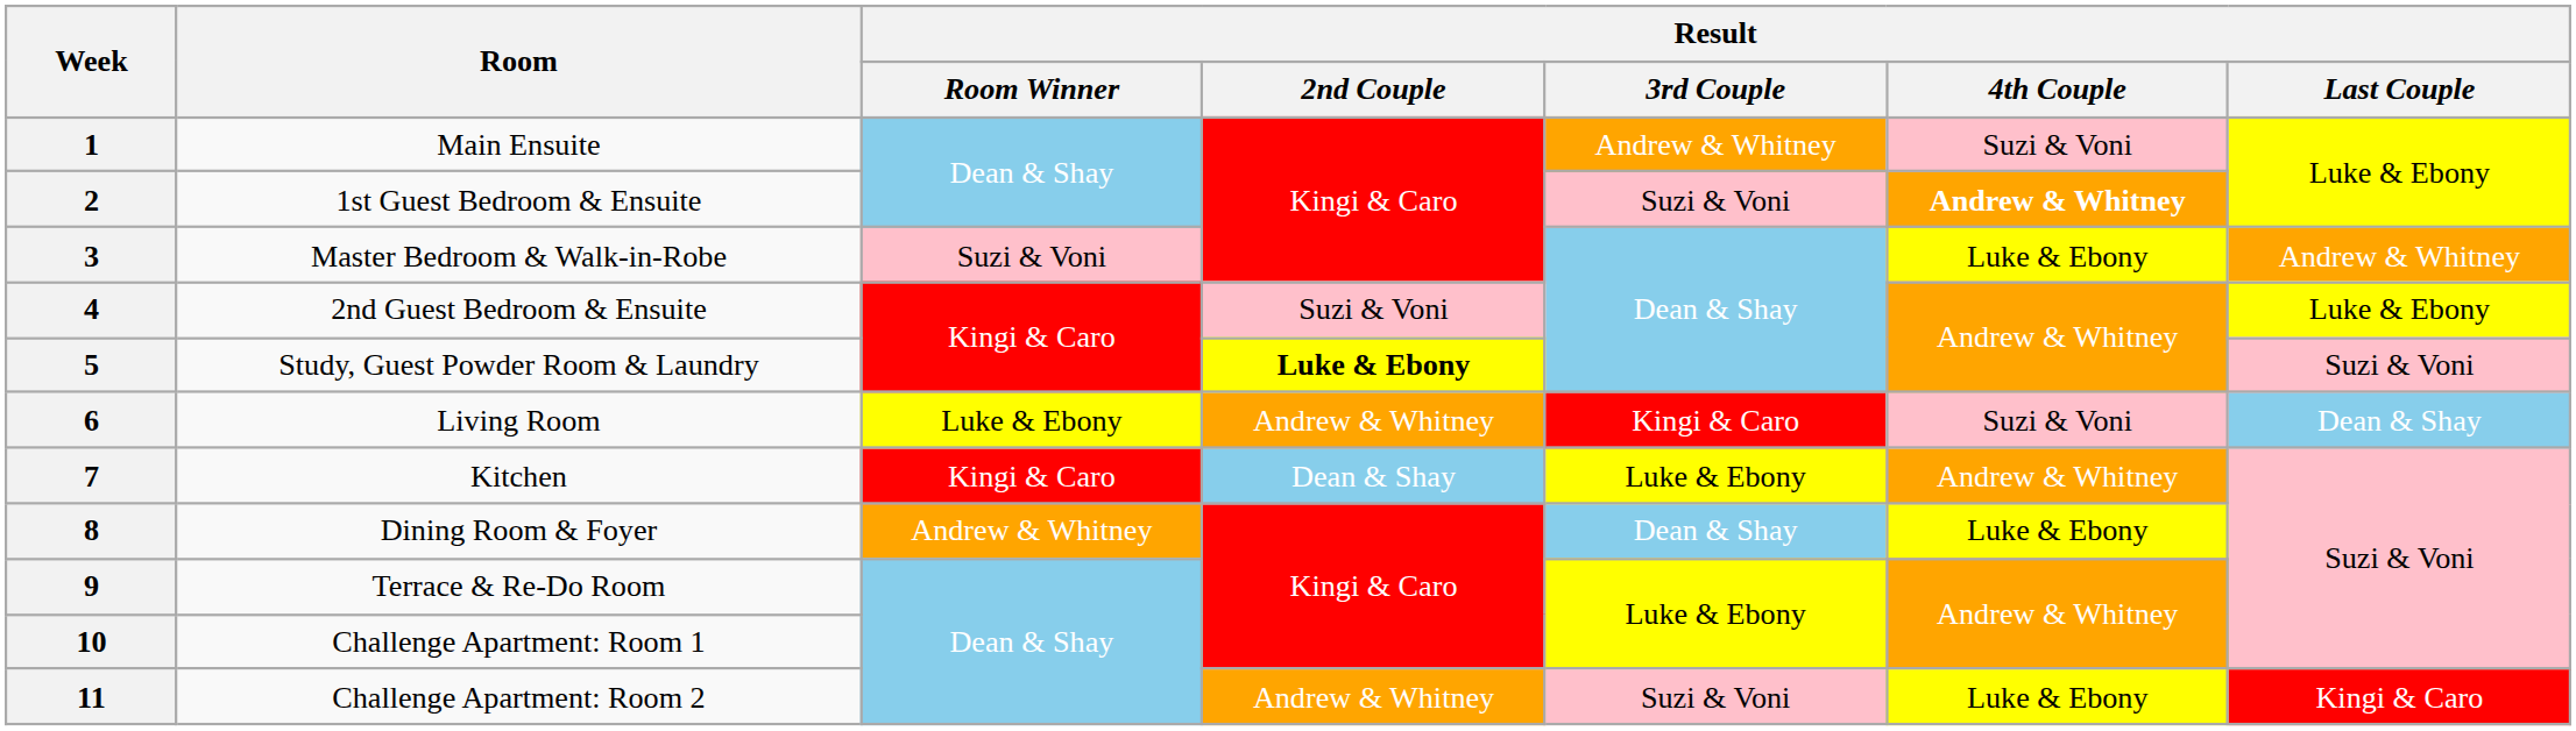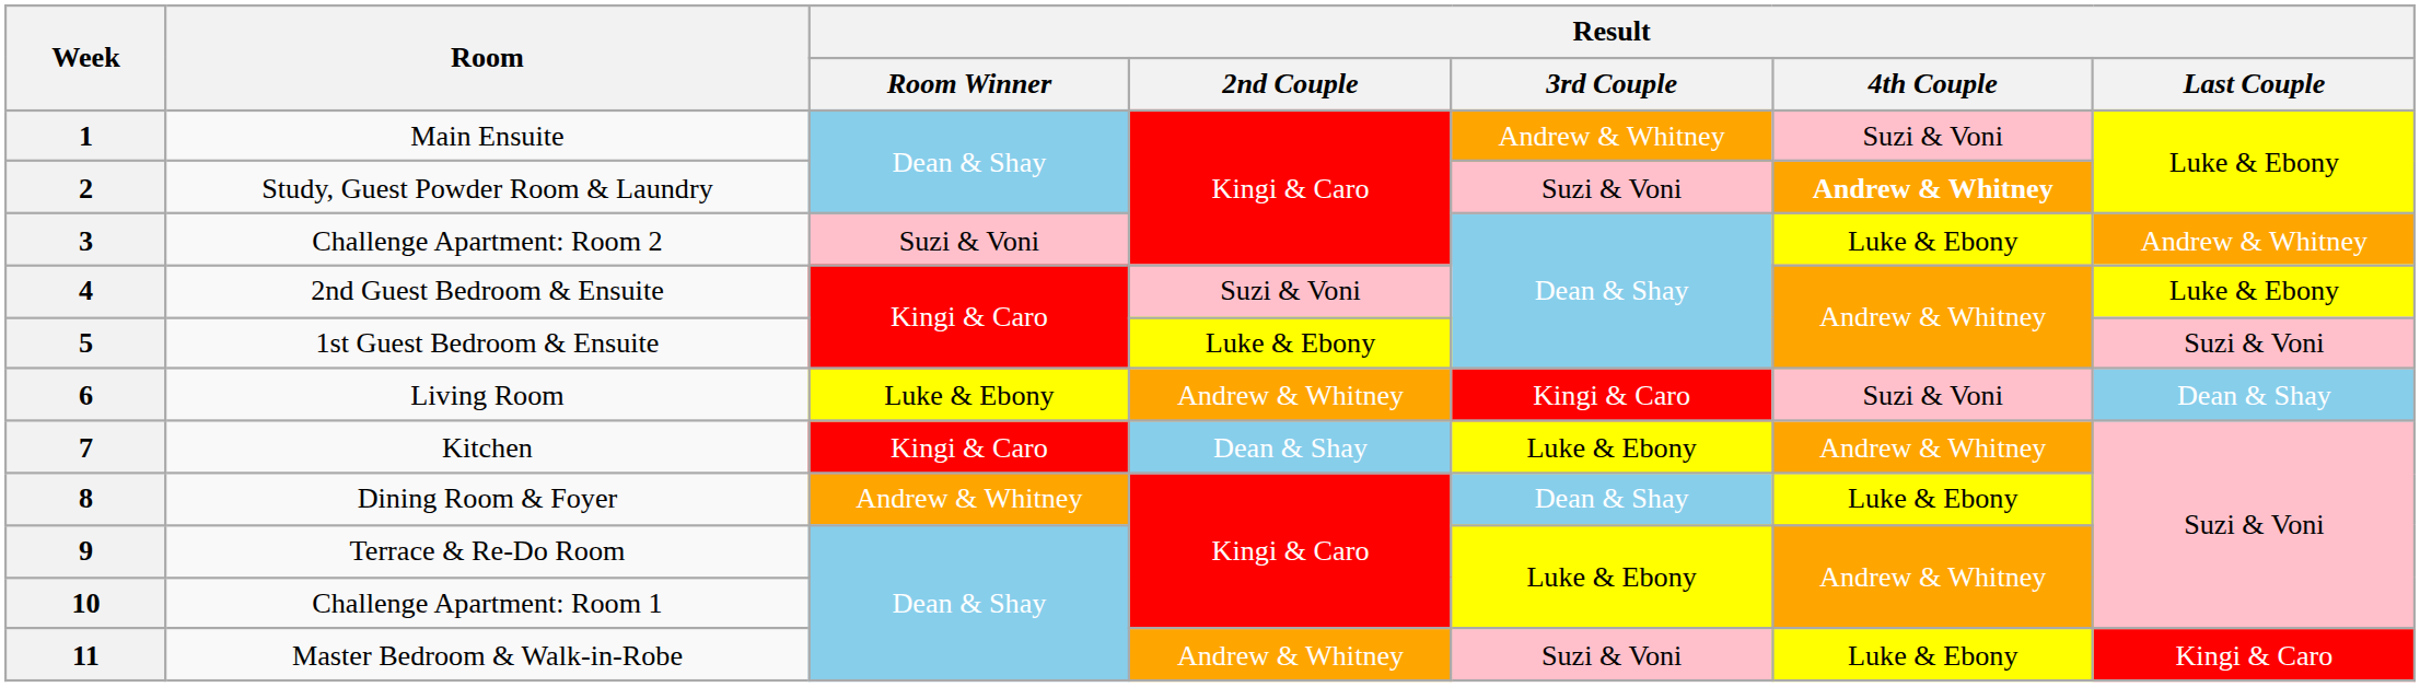2 | Room: 1st Guest Bedroom & Ensuite -> Study, Guest Powder Room & Laundry
3 | Room: Master Bedroom & Walk-in-Robe -> Challenge Apartment: Room 2
5 | Room: Study, Guest Powder Room & Laundry -> 1st Guest Bedroom & Ensuite
5 | Result / 2nd Couple: bold -> normal
11 | Room: Challenge Apartment: Room 2 -> Master Bedroom & Walk-in-Robe
